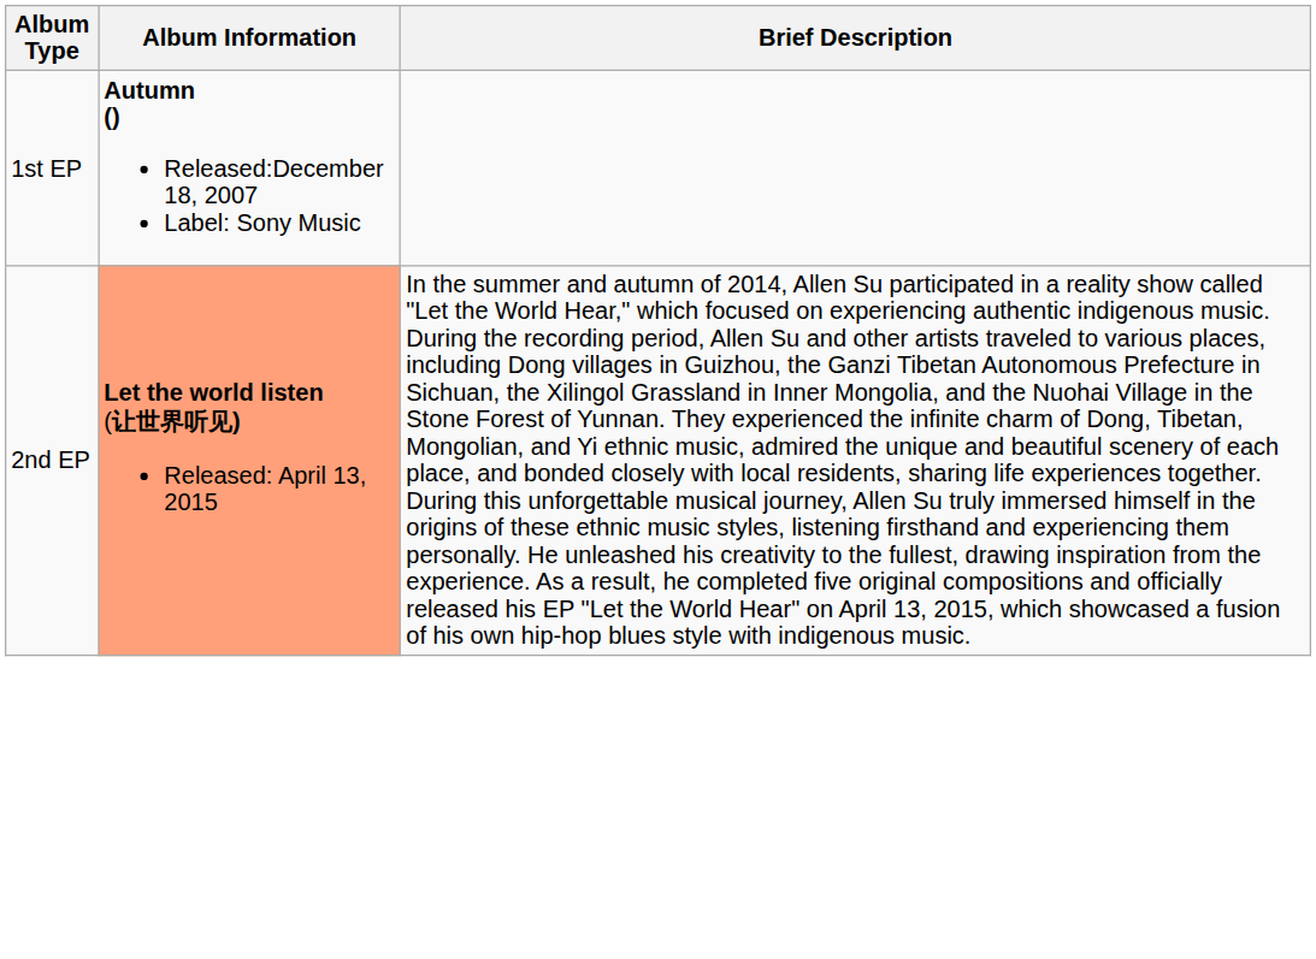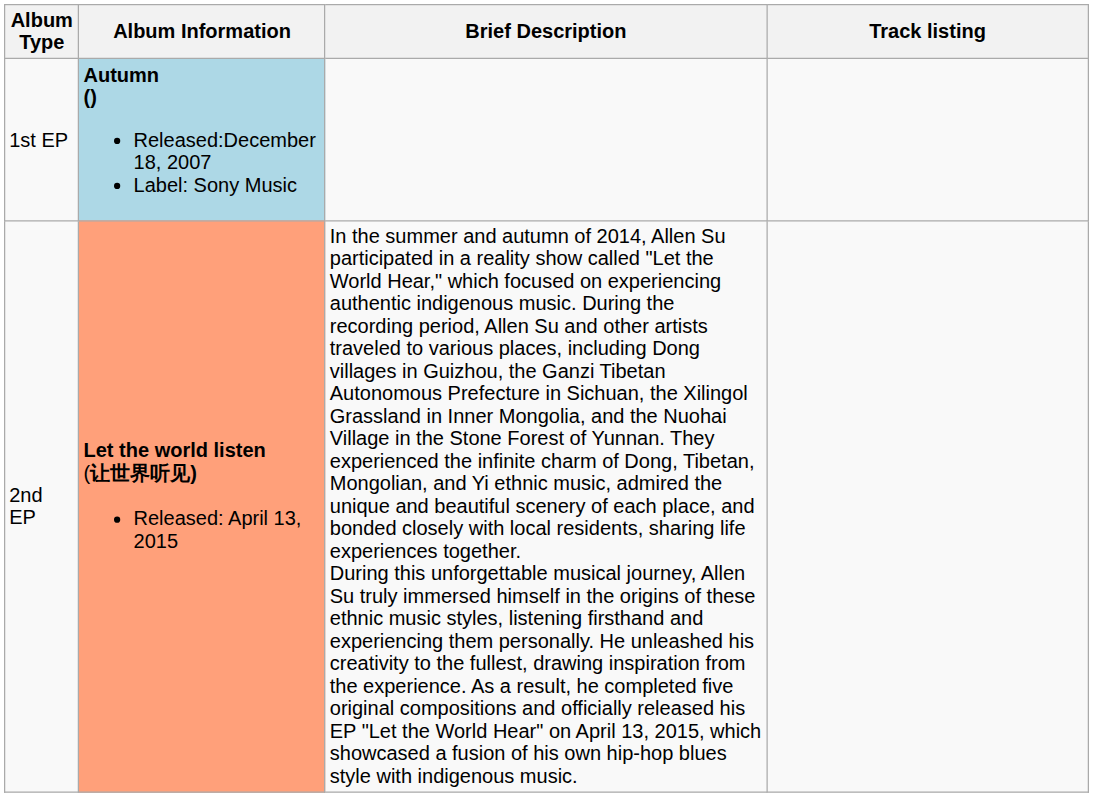+ column: Track listing
1st EP | Album Information: no background -> lightblue background
